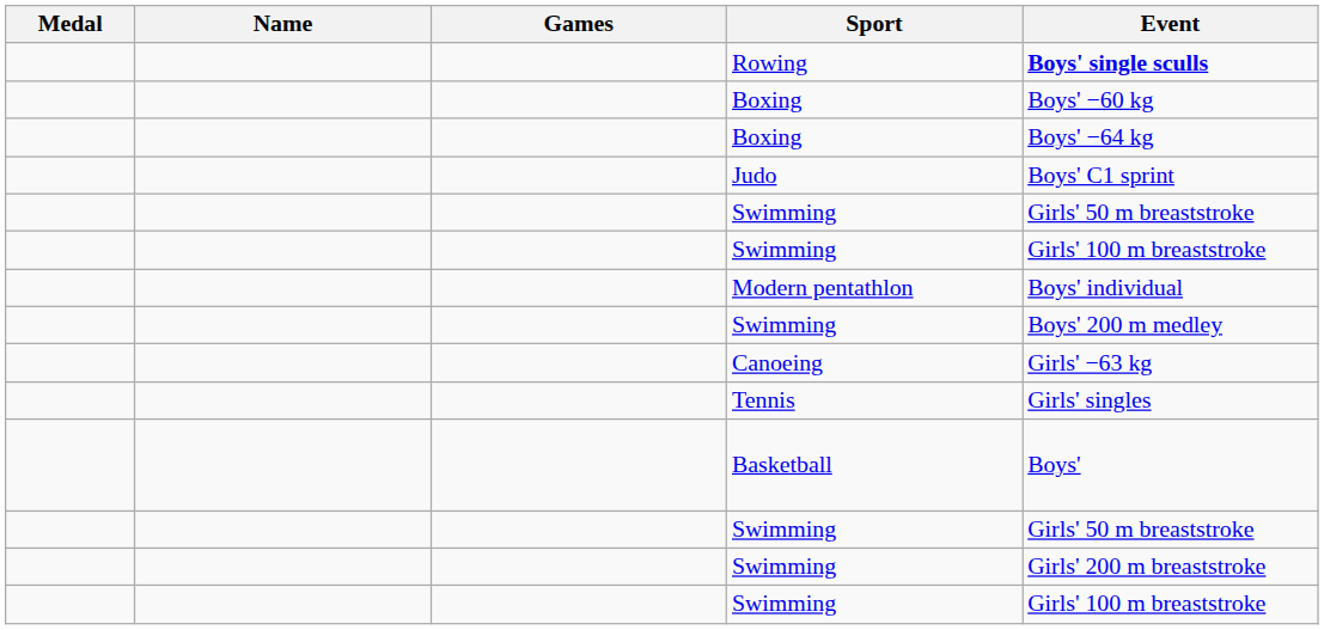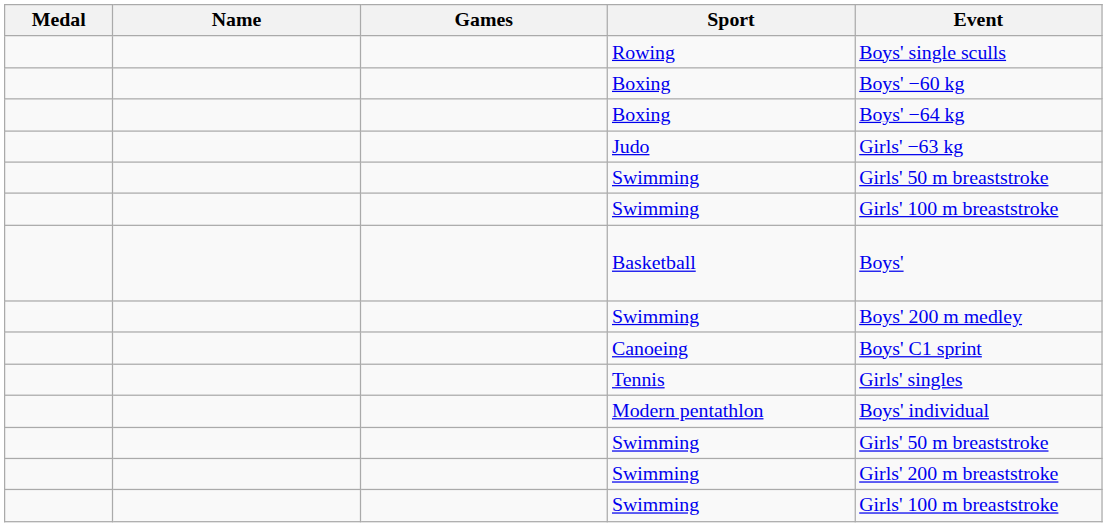Rowing | Event: bold -> normal
Judo | Event: Boys' C1 sprint -> Girls' −63 kg
rows swapped: Basketball <-> Modern pentathlon
Canoeing | Event: Girls' −63 kg -> Boys' C1 sprint
